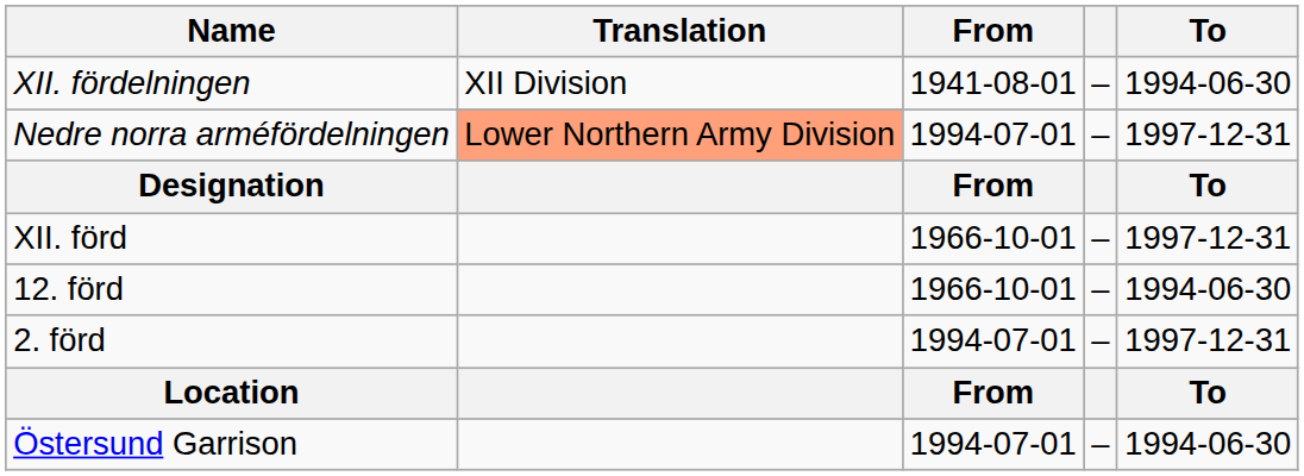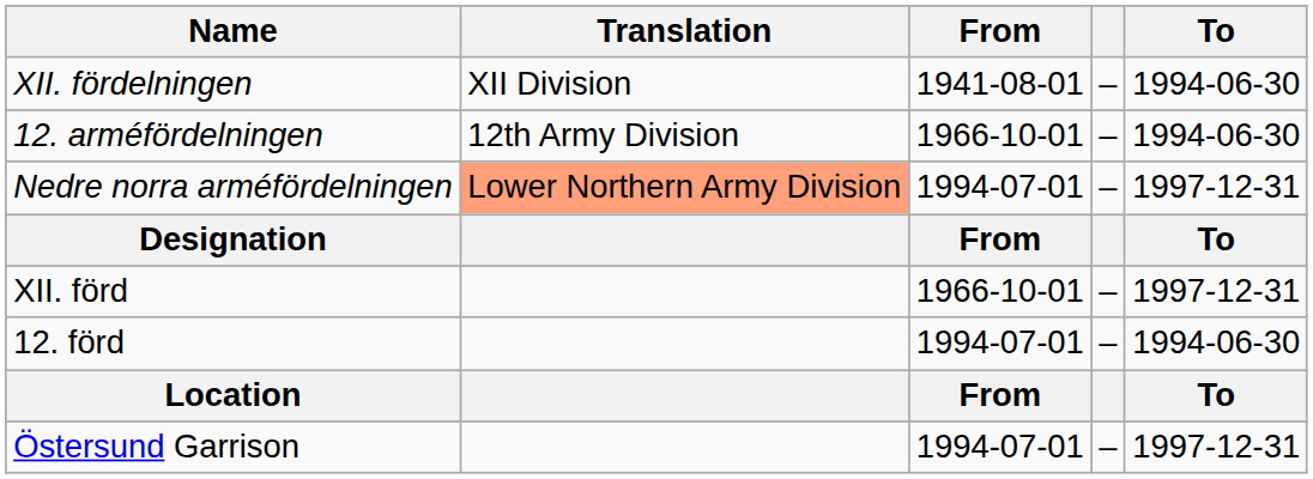+ row: 12. arméfördelningen | 12th Army Division | 1966-10-01 | – | 1994-06-30
12. förd | From: 1966-10-01 -> 1994-07-01
- row: 2. förd | 1994-07-01 | – | 1997-12-31
Östersund Garrison | To: 1994-06-30 -> 1997-12-31
